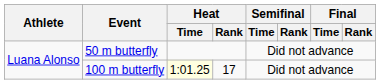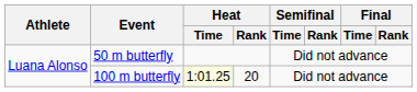100 m butterfly | Heat / Rank: 17 -> 20
